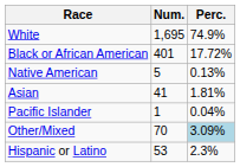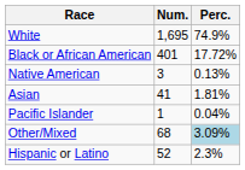Native American | Num.: 5 -> 3
Other/Mixed | Num.: 70 -> 68
Hispanic or Latino | Num.: 53 -> 52
